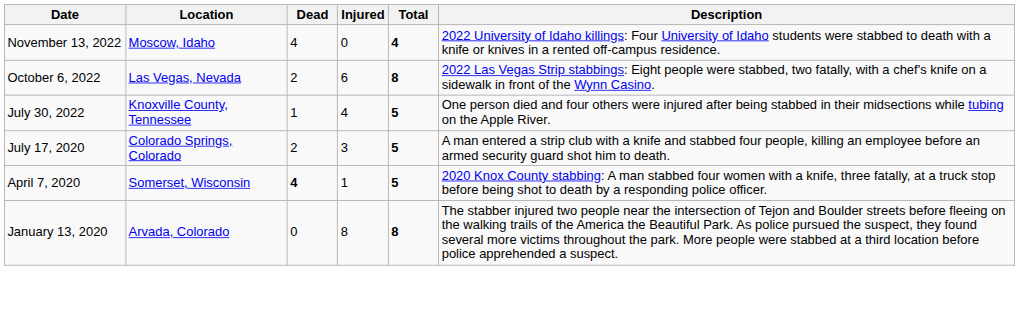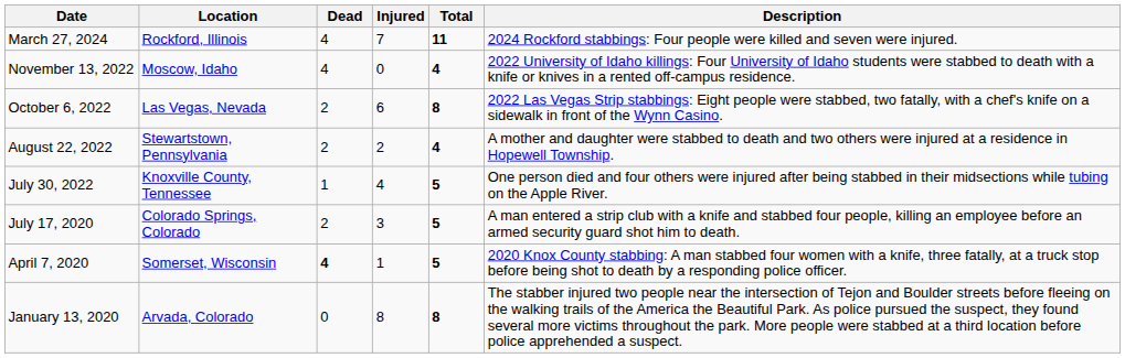+ row: March 27, 2024 | Rockford, Illinois | 4 | 7 | 11 | 2024 Rockford stabbings: Four people were killed and seven were injured.
+ row: August 22, 2022 | Stewartstown, Pennsylvania | 2 | 2 | 4 | A mother and daughter were stabbed to death and two others were injured at a residence in Hopewell Township.
